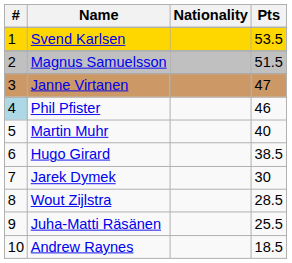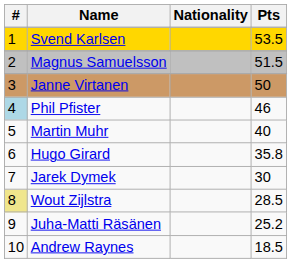Janne Virtanen | Pts: 47 -> 50
Hugo Girard | Pts: 38.5 -> 35.8
Wout Zijlstra | #: no background -> khaki background
Juha-Matti Räsänen | Pts: 25.5 -> 25.2
